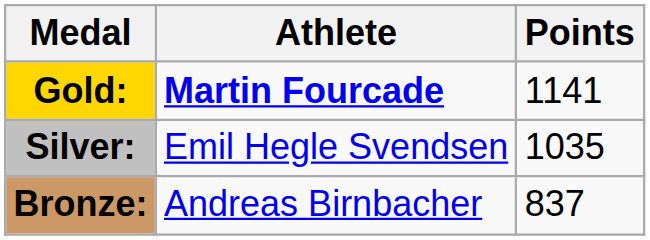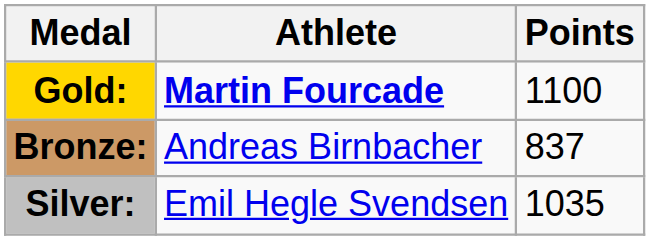Gold: | Points: 1141 -> 1100
rows swapped: Silver: <-> Bronze:
